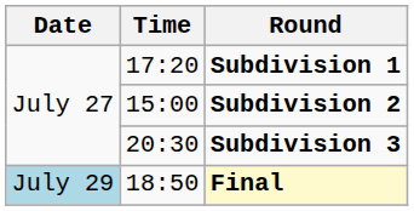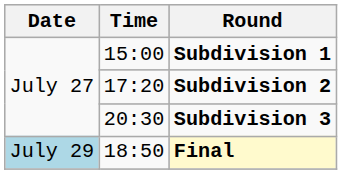Subdivision 1 | Time: 17:20 -> 15:00
Subdivision 2 | Time: 15:00 -> 17:20
